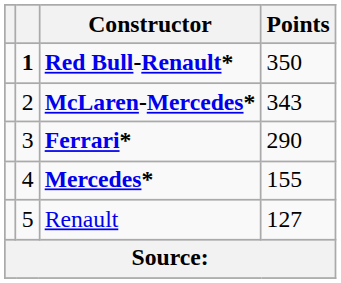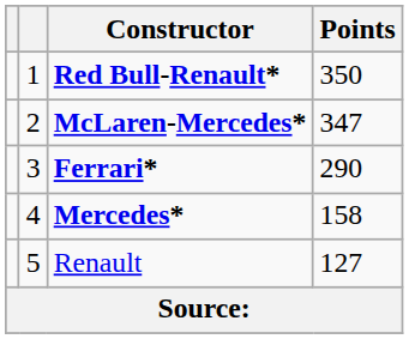Red Bull-Renault* | column 2: bold -> normal
McLaren-Mercedes* | Points: 343 -> 347
Mercedes* | Points: 155 -> 158
